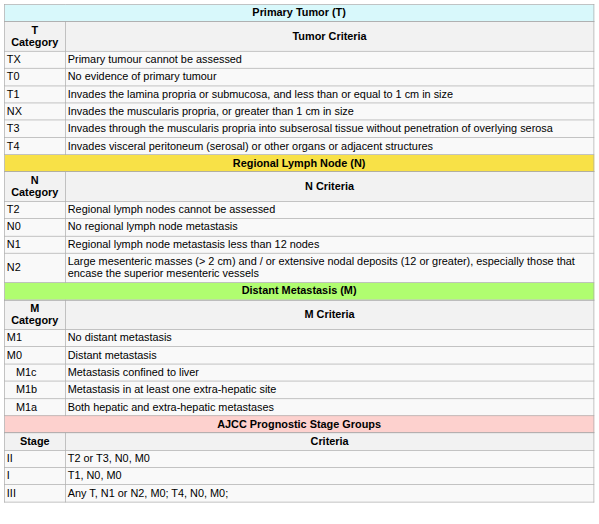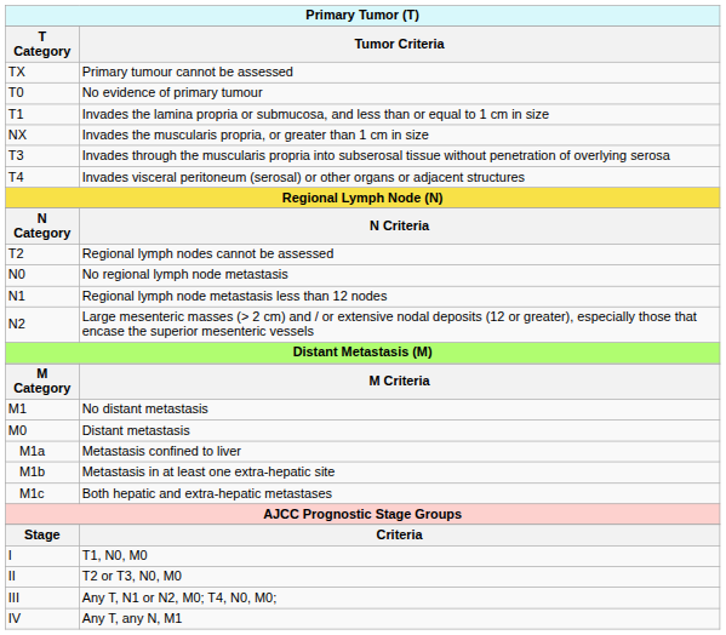Metastasis confined to liver | T Category: M1c -> M1a
Both hepatic and extra-hepatic metastases | T Category: M1a -> M1c
rows swapped: T1, N0, M0 <-> T2 or T3, N0, M0
+ row: IV | Any T, any N, M1
